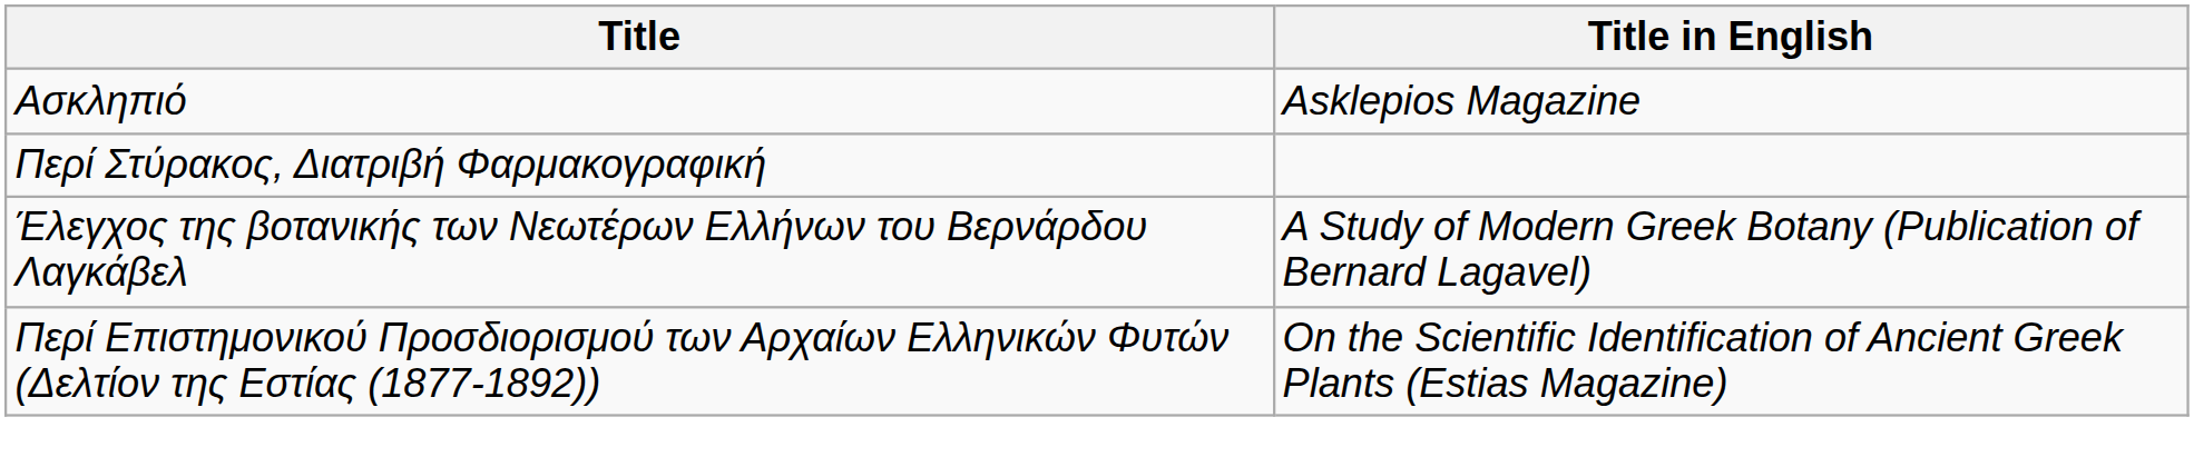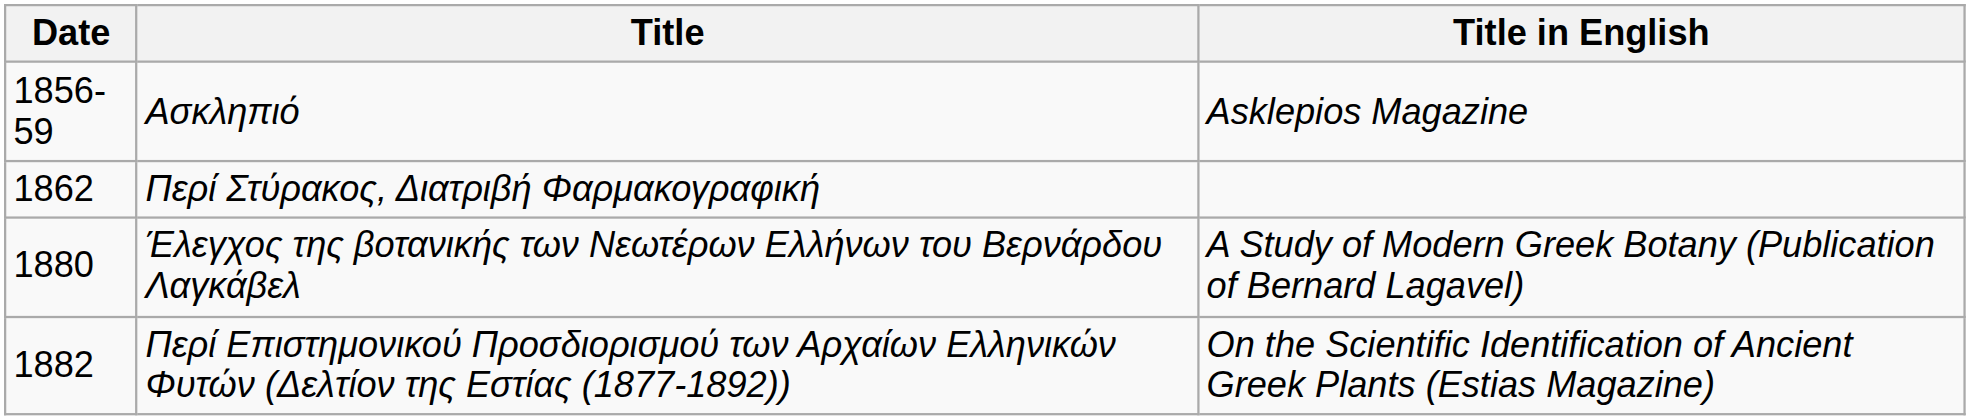+ column: Date | 1856-59 | 1862 | 1880 | 1882
